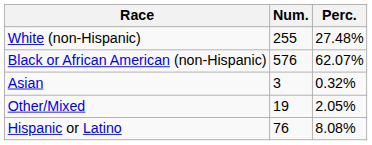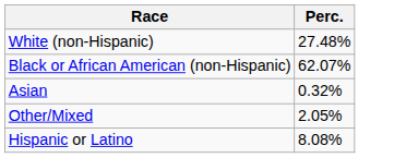- column: Num. | 255 | 576 | 3 | 19 | 76
